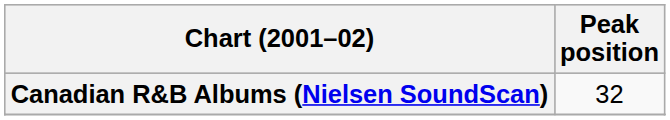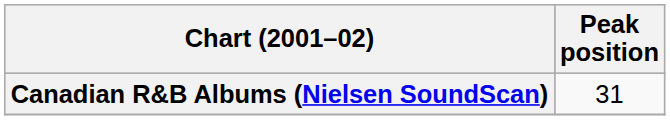Canadian R&B Albums (Nielsen SoundScan) | Peak position: 32 -> 31
